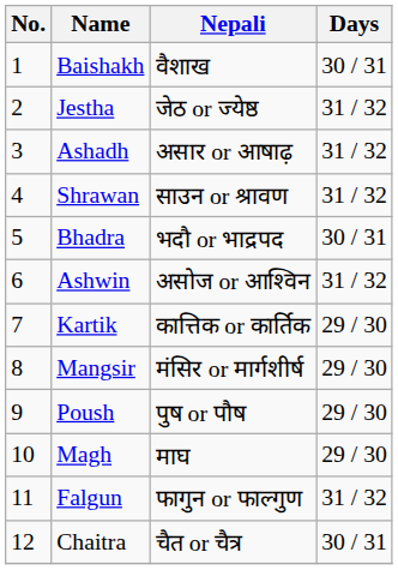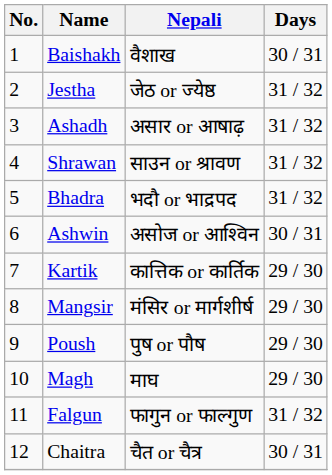Bhadra | Days: 30 / 31 -> 31 / 32
Ashwin | Days: 31 / 32 -> 30 / 31
